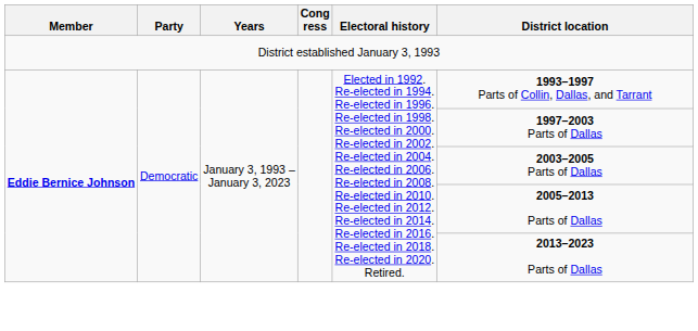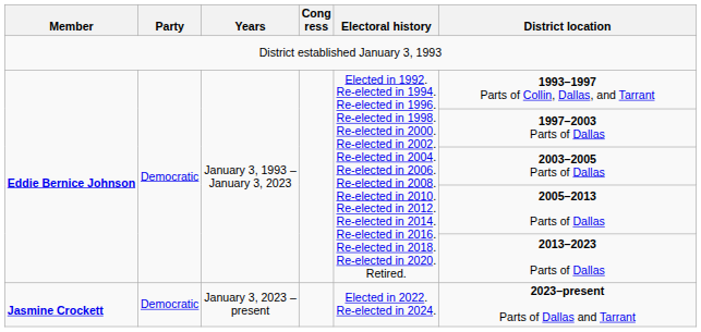+ row: Jasmine Crockett | Democratic | January 3, 2023 – present | Elected in 2022. Re-elected in 2024. | 2023–present Parts of Dallas and Tarrant
